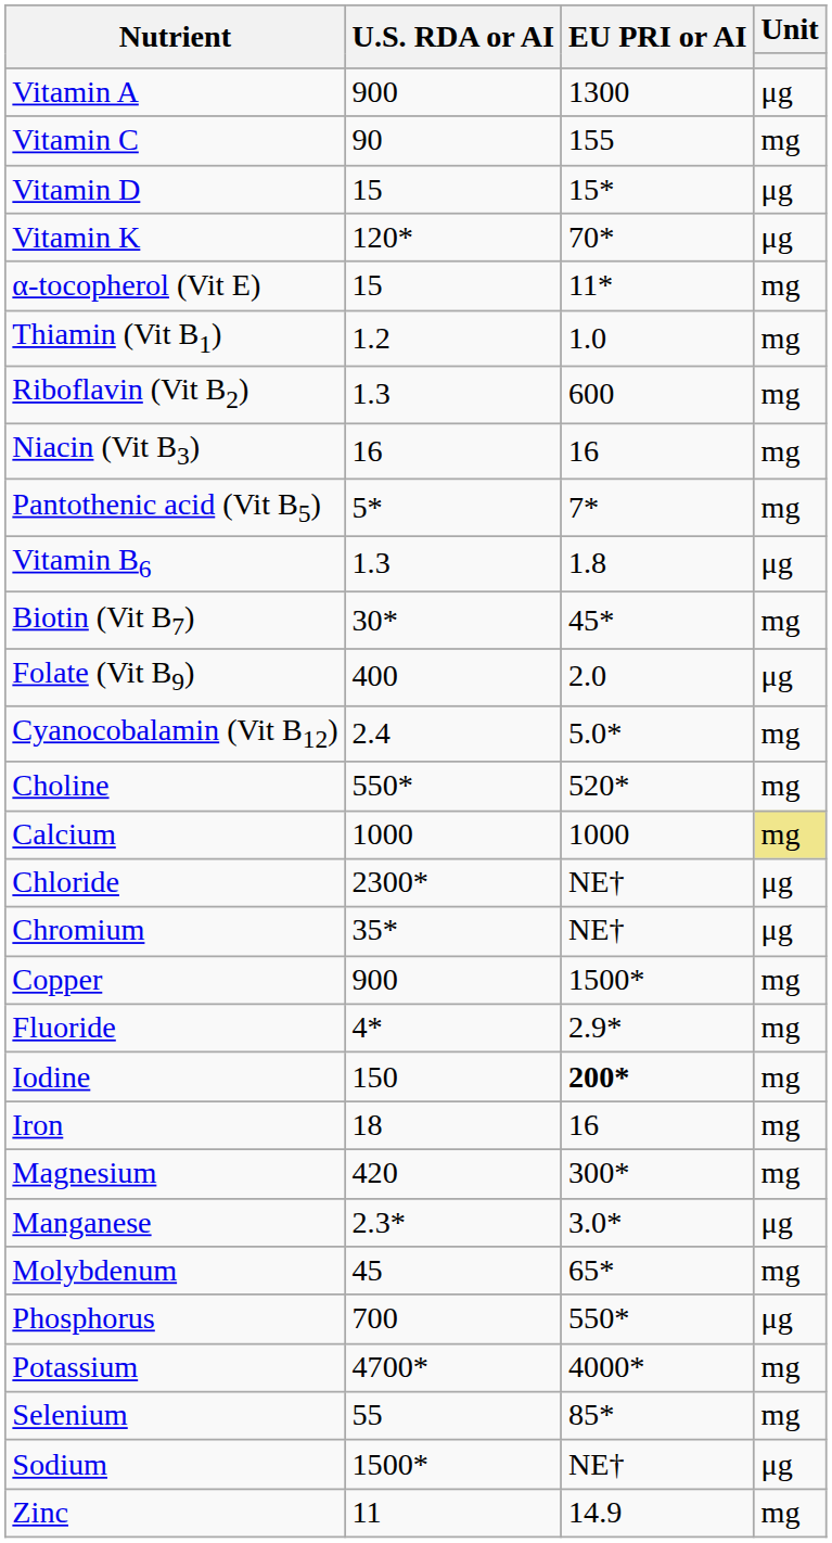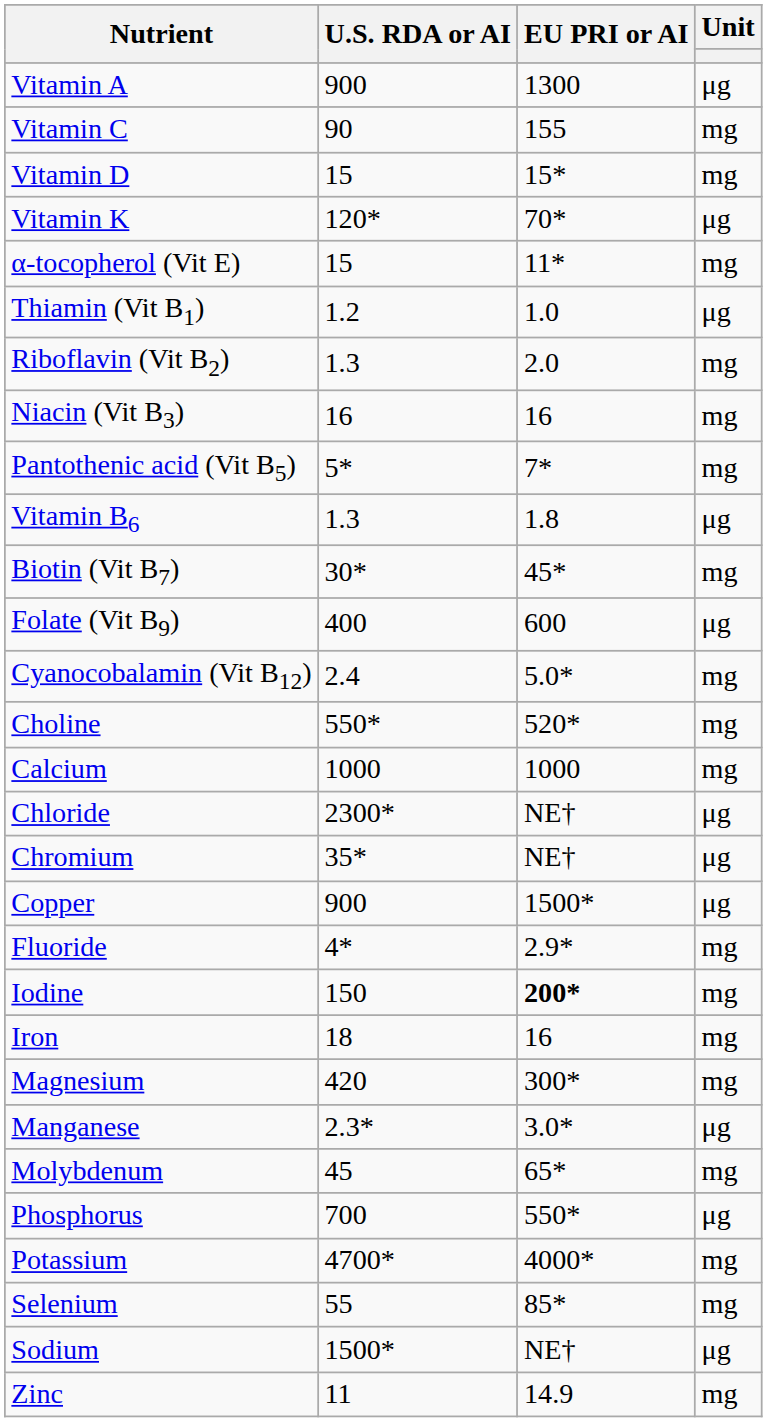Vitamin D | Unit: μg -> mg
Thiamin (Vit B1) | Unit: mg -> μg
Riboflavin (Vit B2) | EU PRI or AI: 600 -> 2.0
Folate (Vit B9) | EU PRI or AI: 2.0 -> 600
Calcium | Unit: khaki background -> no background
Copper | Unit: mg -> μg
